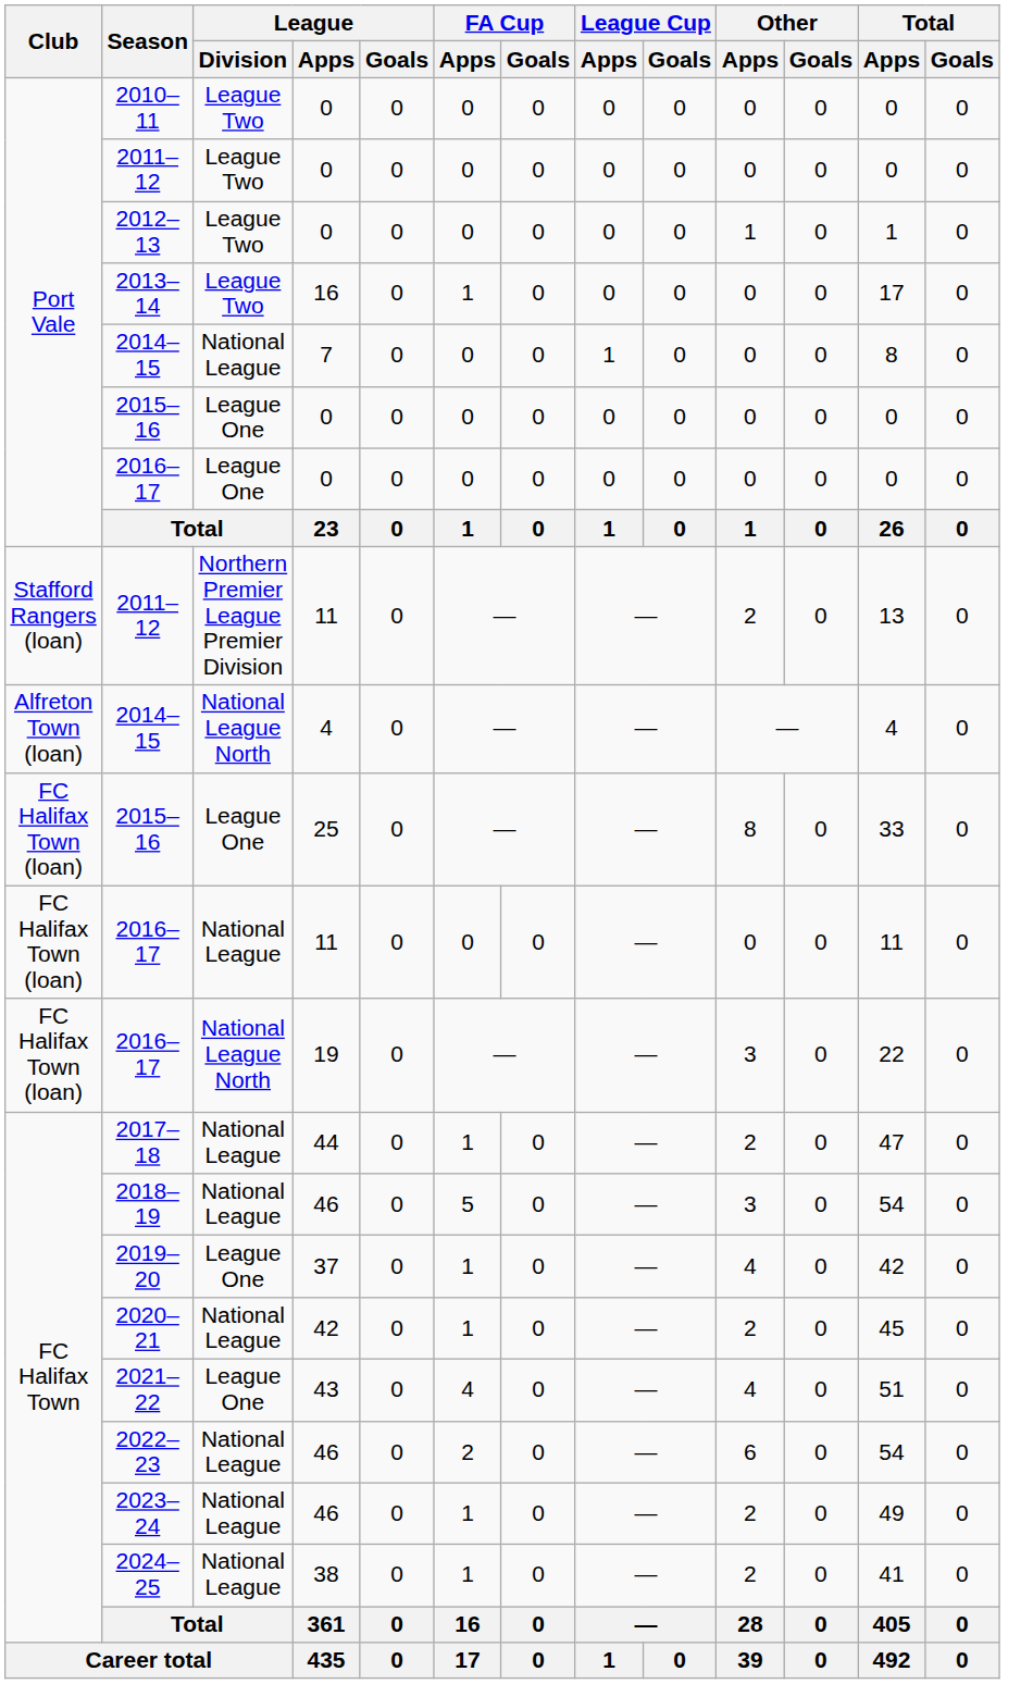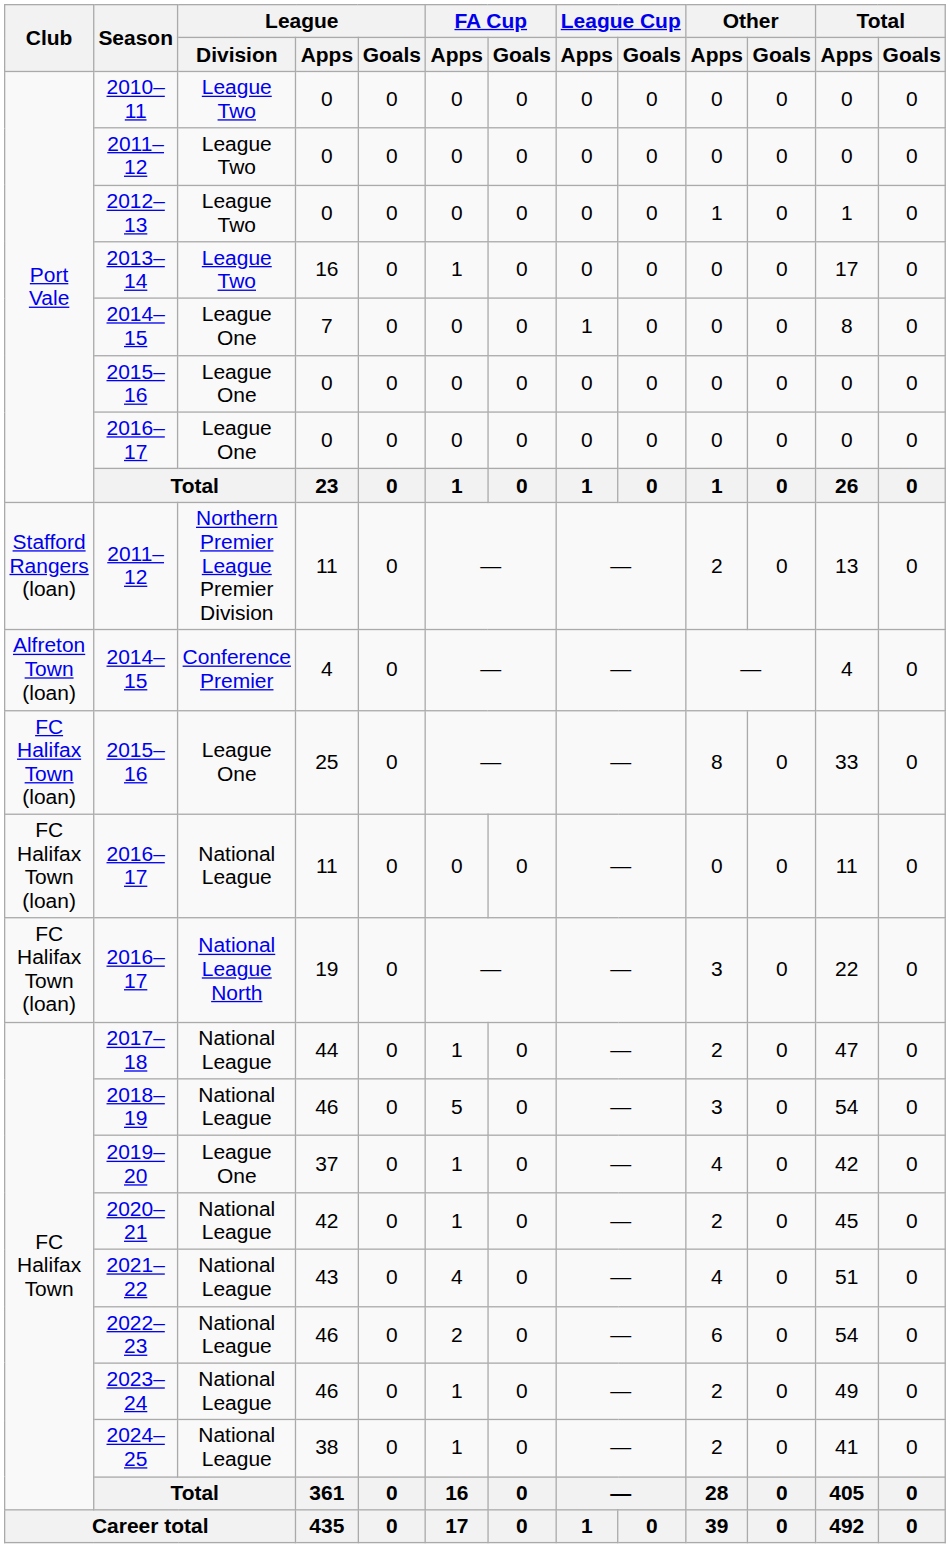2014–15 / 7 | League / Division: National League -> League One
2014–15 / 4 | League / Division: National League North -> Conference Premier
2021–22 | League / Division: League One -> National League
